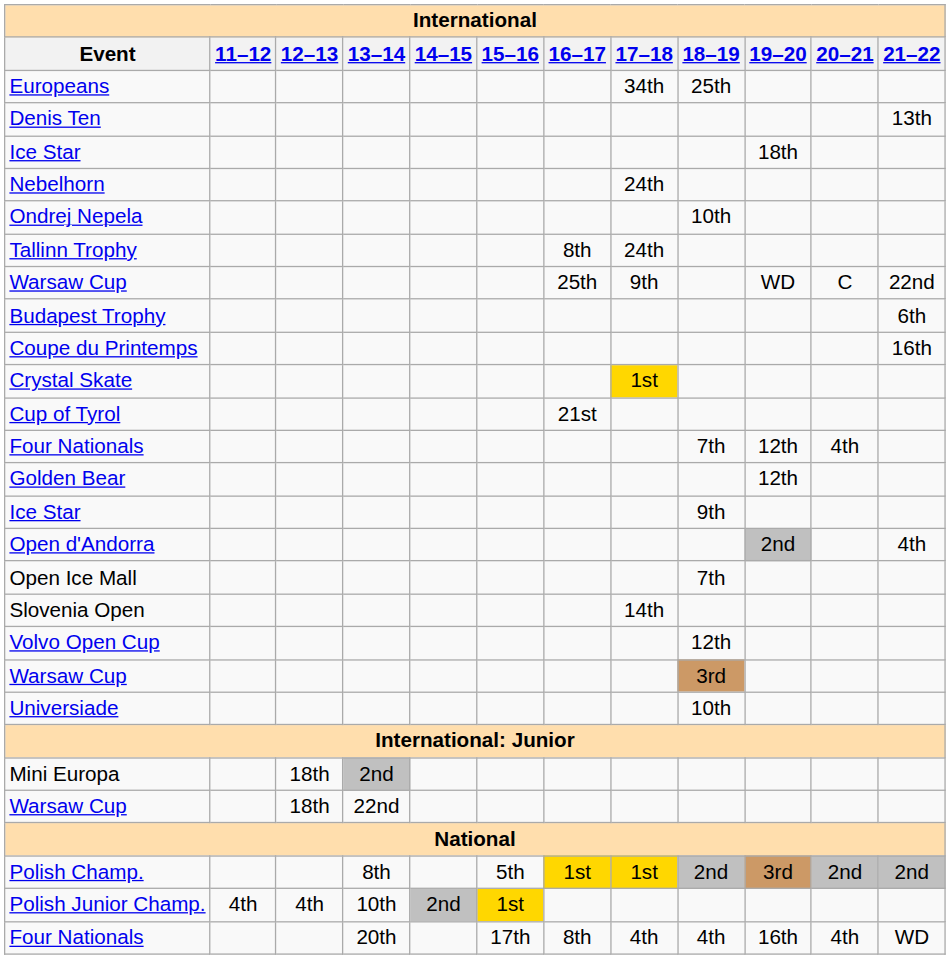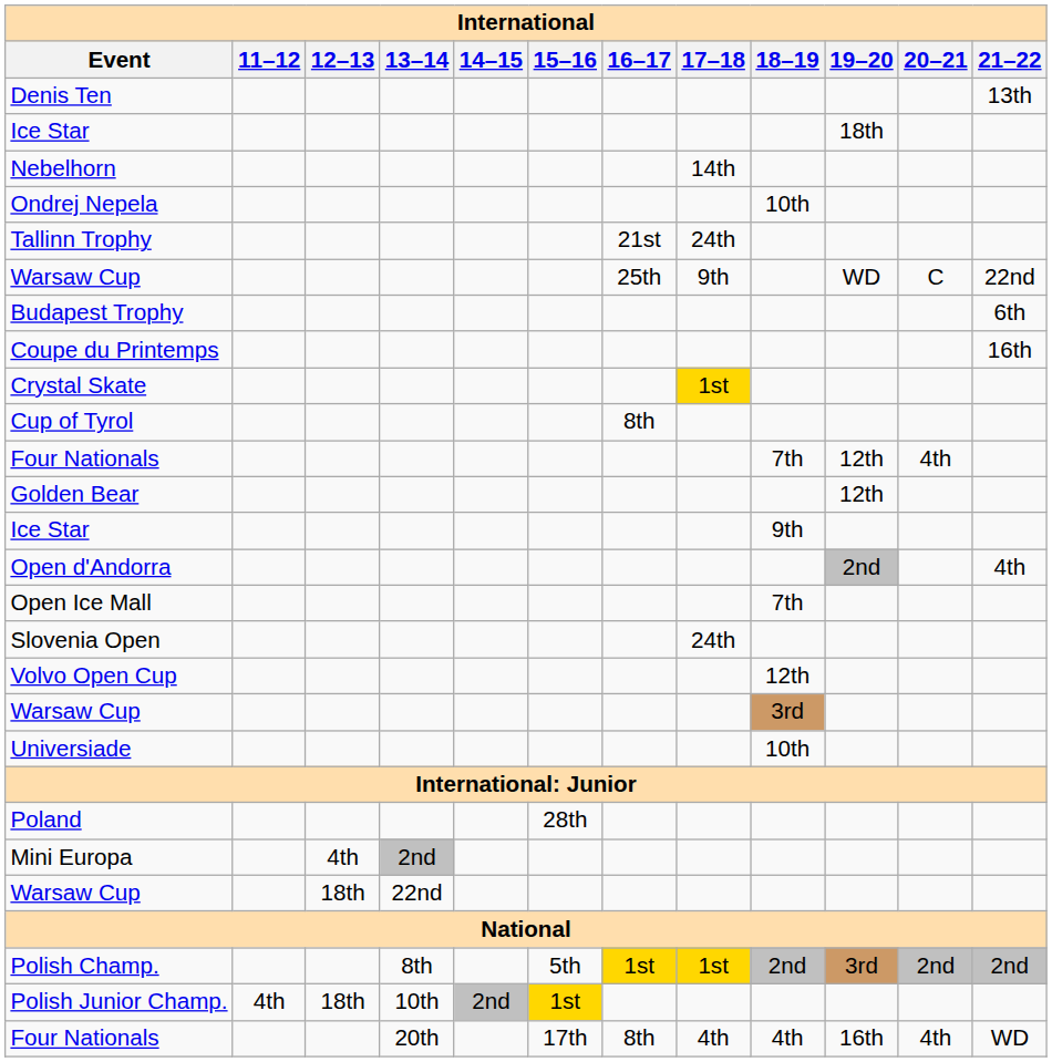- row: Europeans | 34th | 25th
Nebelhorn | 17–18: 24th -> 14th
Tallinn Trophy | 16–17: 8th -> 21st
Cup of Tyrol | 16–17: 21st -> 8th
Slovenia Open | 17–18: 14th -> 24th
+ row: Poland | 28th
Mini Europa | 12–13: 18th -> 4th
Polish Junior Champ. | 12–13: 4th -> 18th
